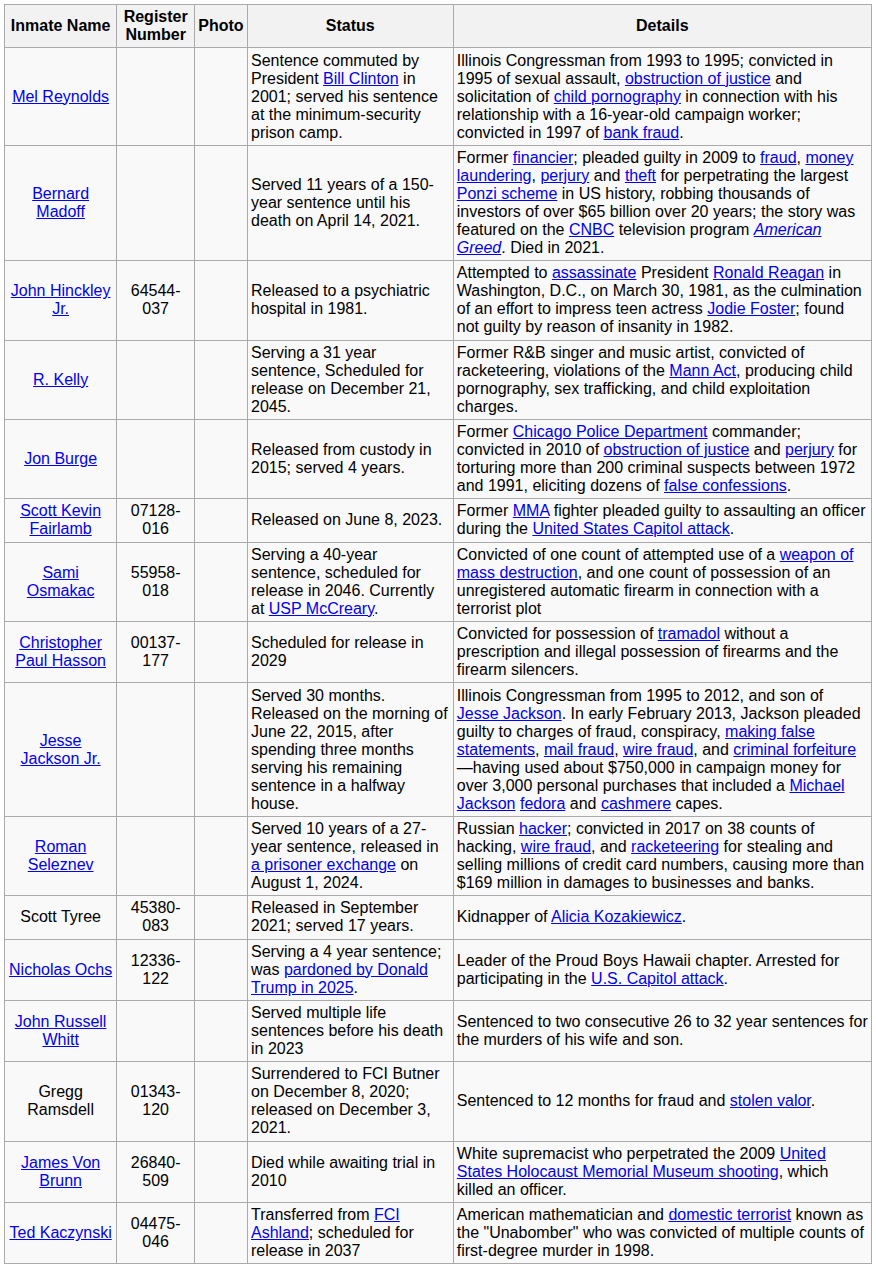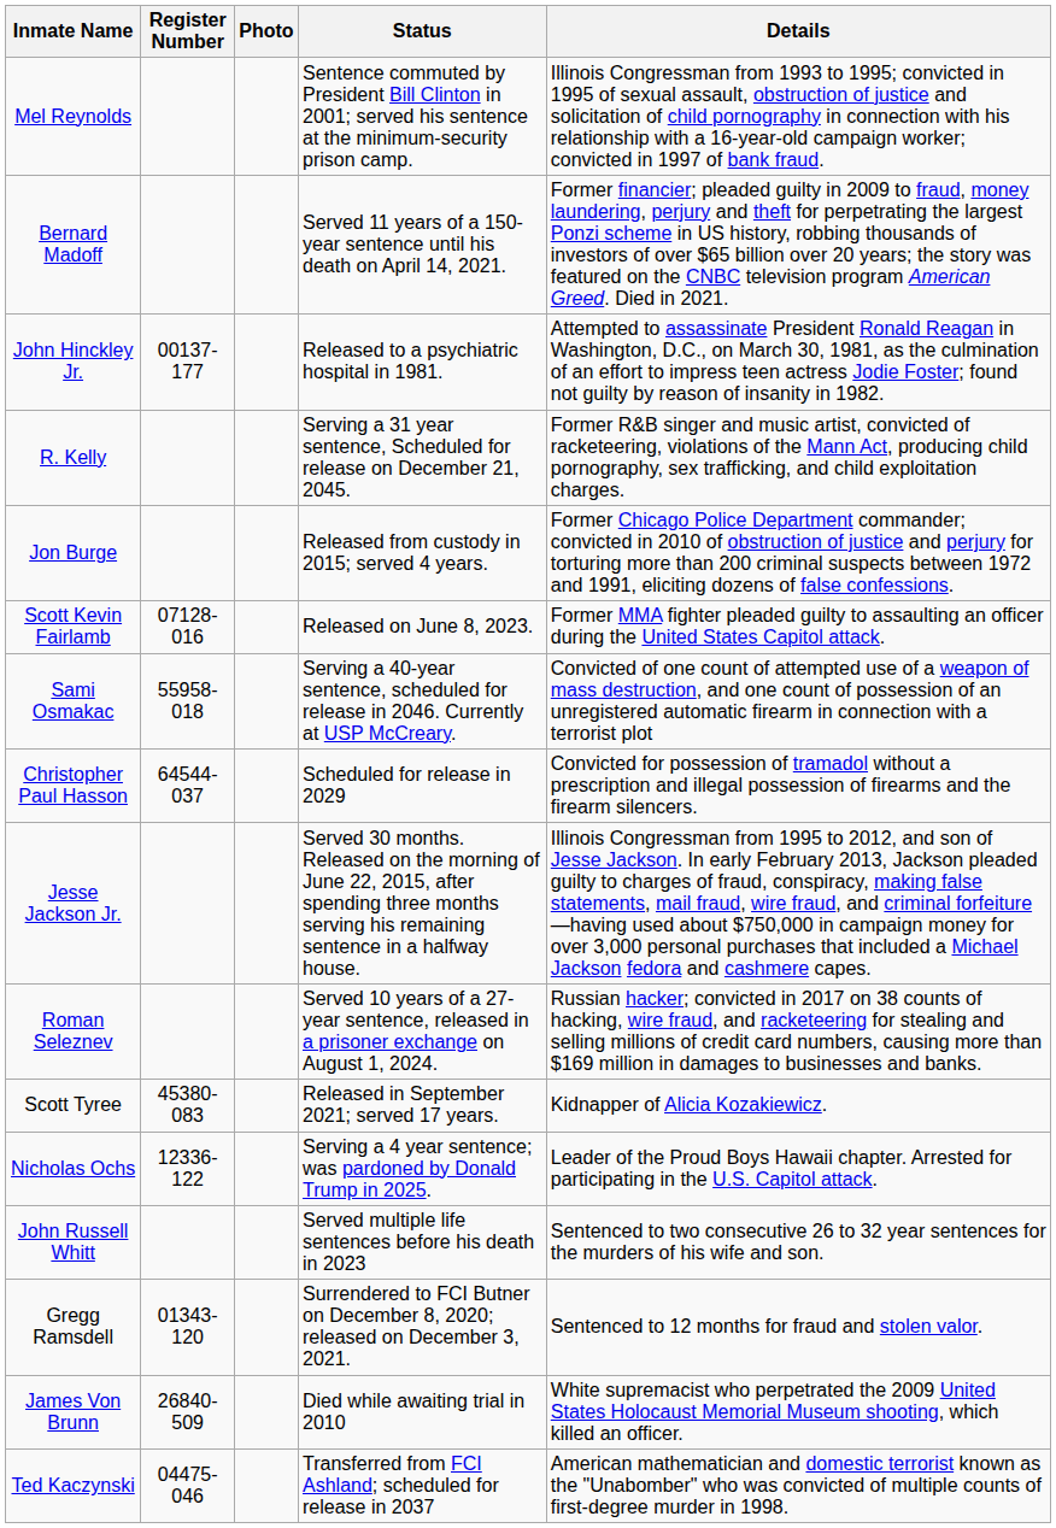John Hinckley Jr. | Register Number: 64544-037 -> 00137-177
Christopher Paul Hasson | Register Number: 00137-177 -> 64544-037
